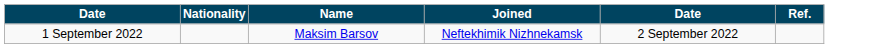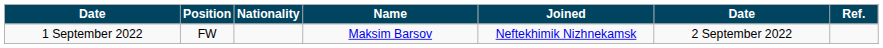+ column: Position | FW
